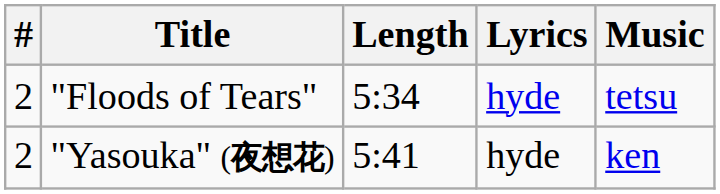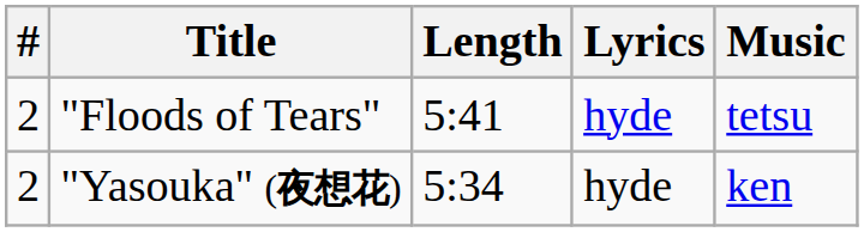"Floods of Tears" | Length: 5:34 -> 5:41
"Yasouka" (夜想花) | Length: 5:41 -> 5:34
